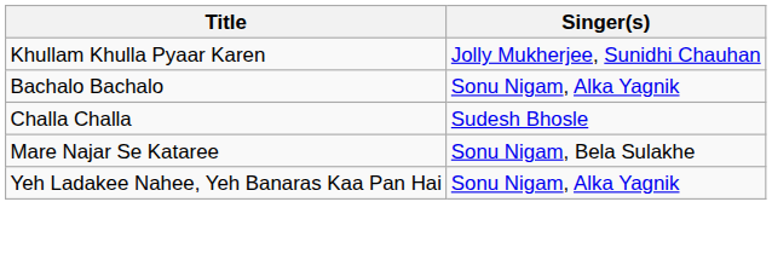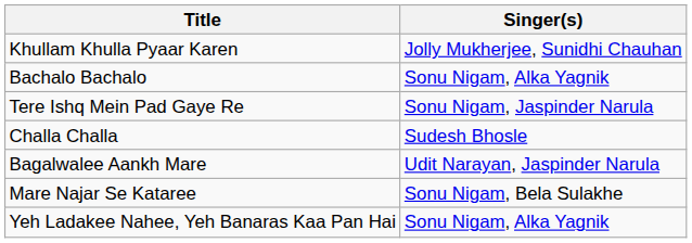+ row: Tere Ishq Mein Pad Gaye Re | Sonu Nigam, Jaspinder Narula
+ row: Bagalwalee Aankh Mare | Udit Narayan, Jaspinder Narula
